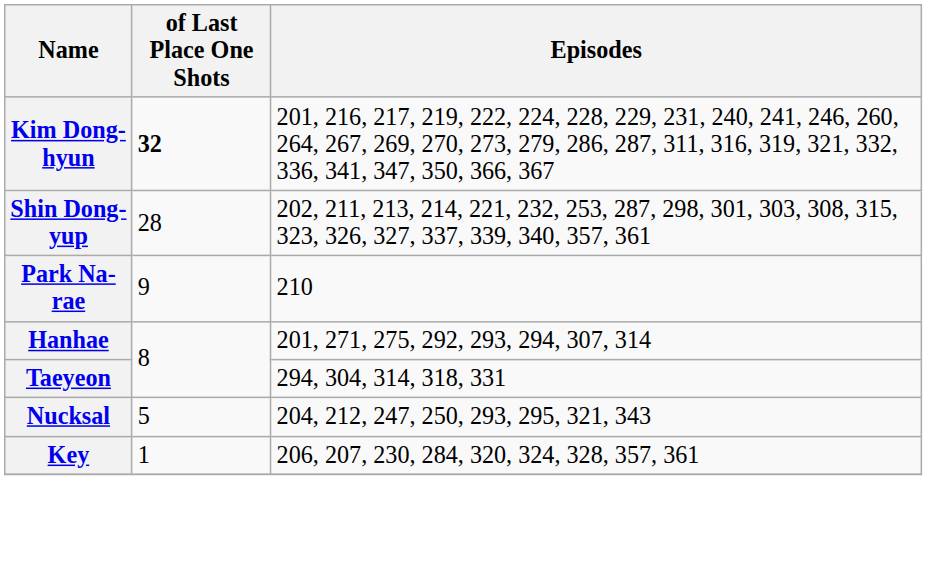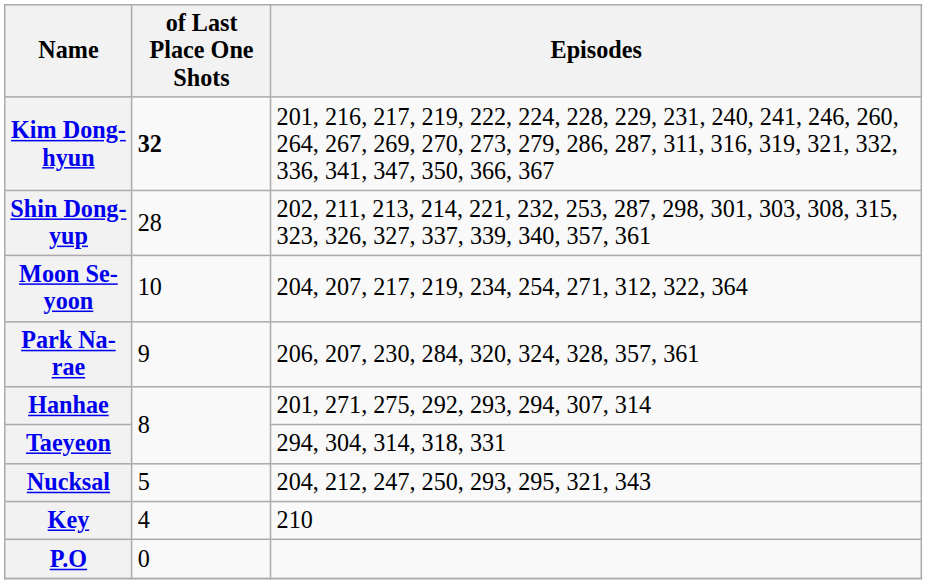+ row: Moon Se-yoon | 10 | 204, 207, 217, 219, 234, 254, 271, 312, 322, 364
Park Na-rae | Episodes: 210 -> 206, 207, 230, 284, 320, 324, 328, 357, 361
Key | of Last Place One Shots: 1 -> 4
Key | Episodes: 206, 207, 230, 284, 320, 324, 328, 357, 361 -> 210
+ row: P.O | 0
